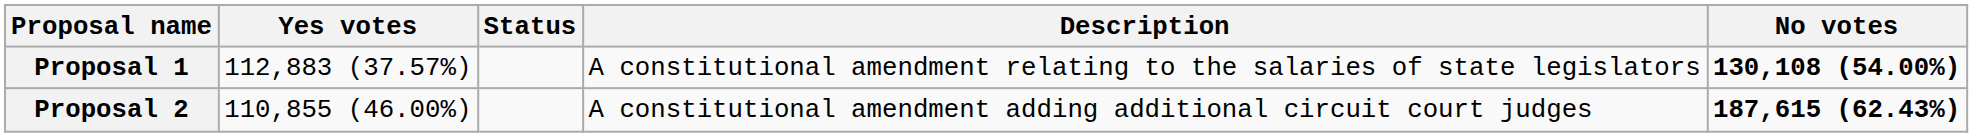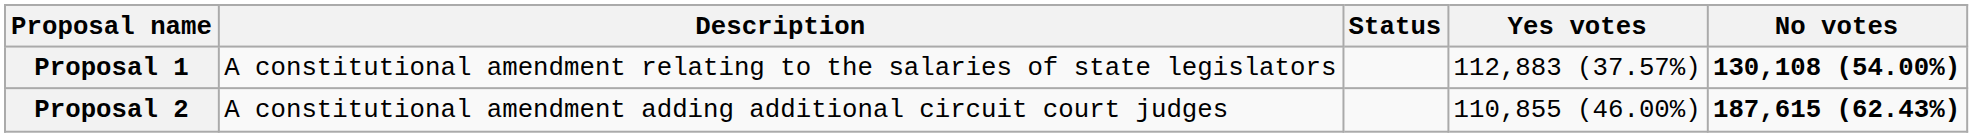columns swapped: Description <-> Yes votes
